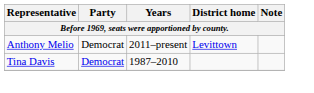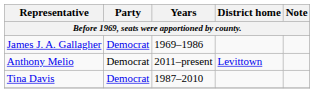+ row: James J. A. Gallagher | Democrat | 1969–1986
